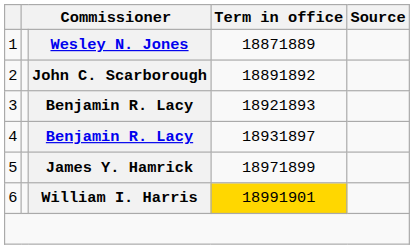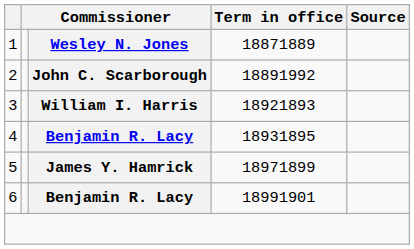2 | Term in office: 18891892 -> 18891992
3 | column 3: Benjamin R. Lacy -> William I. Harris
4 | Term in office: 18931897 -> 18931895
6 | column 3: William I. Harris -> Benjamin R. Lacy
6 | Term in office: gold background -> no background
